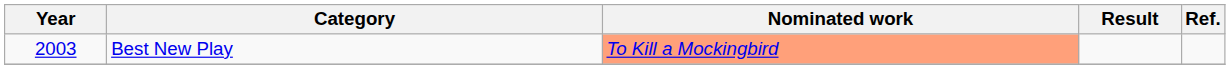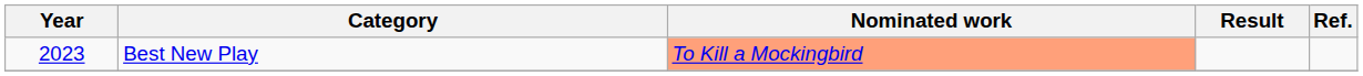Best New Play | Year: 2003 -> 2023
